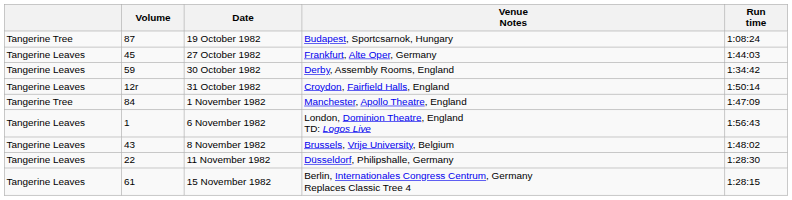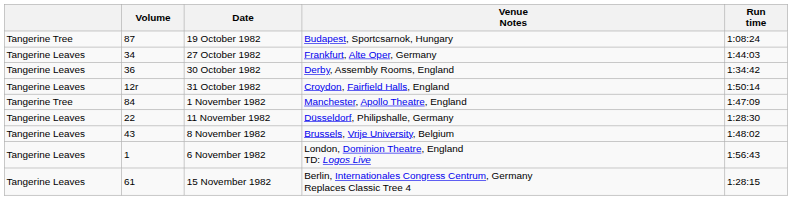27 October 1982 | Volume: 45 -> 34
30 October 1982 | Volume: 59 -> 36
rows swapped: 6 November 1982 <-> 11 November 1982
